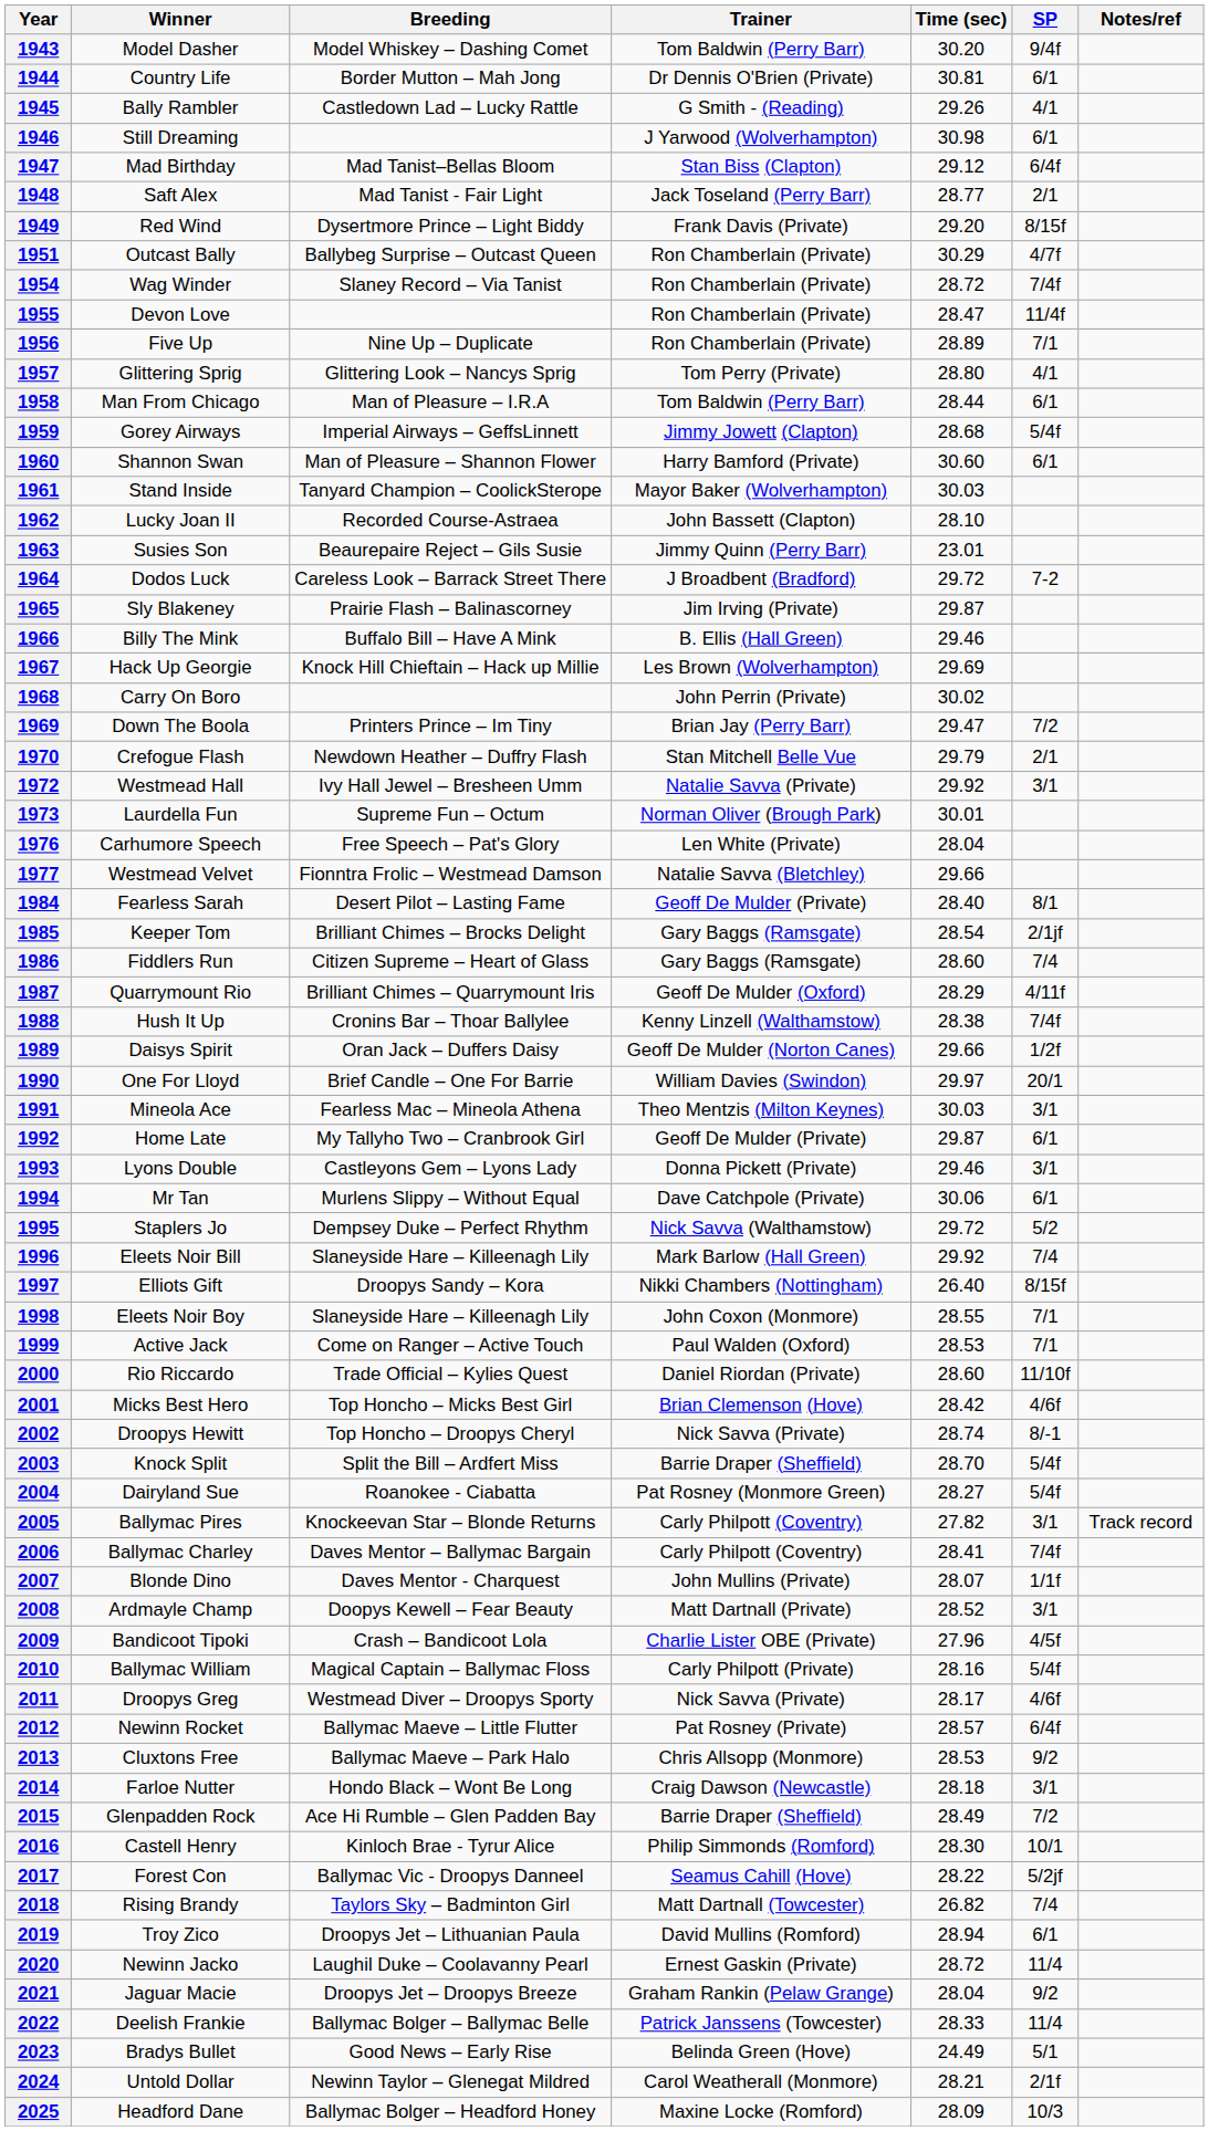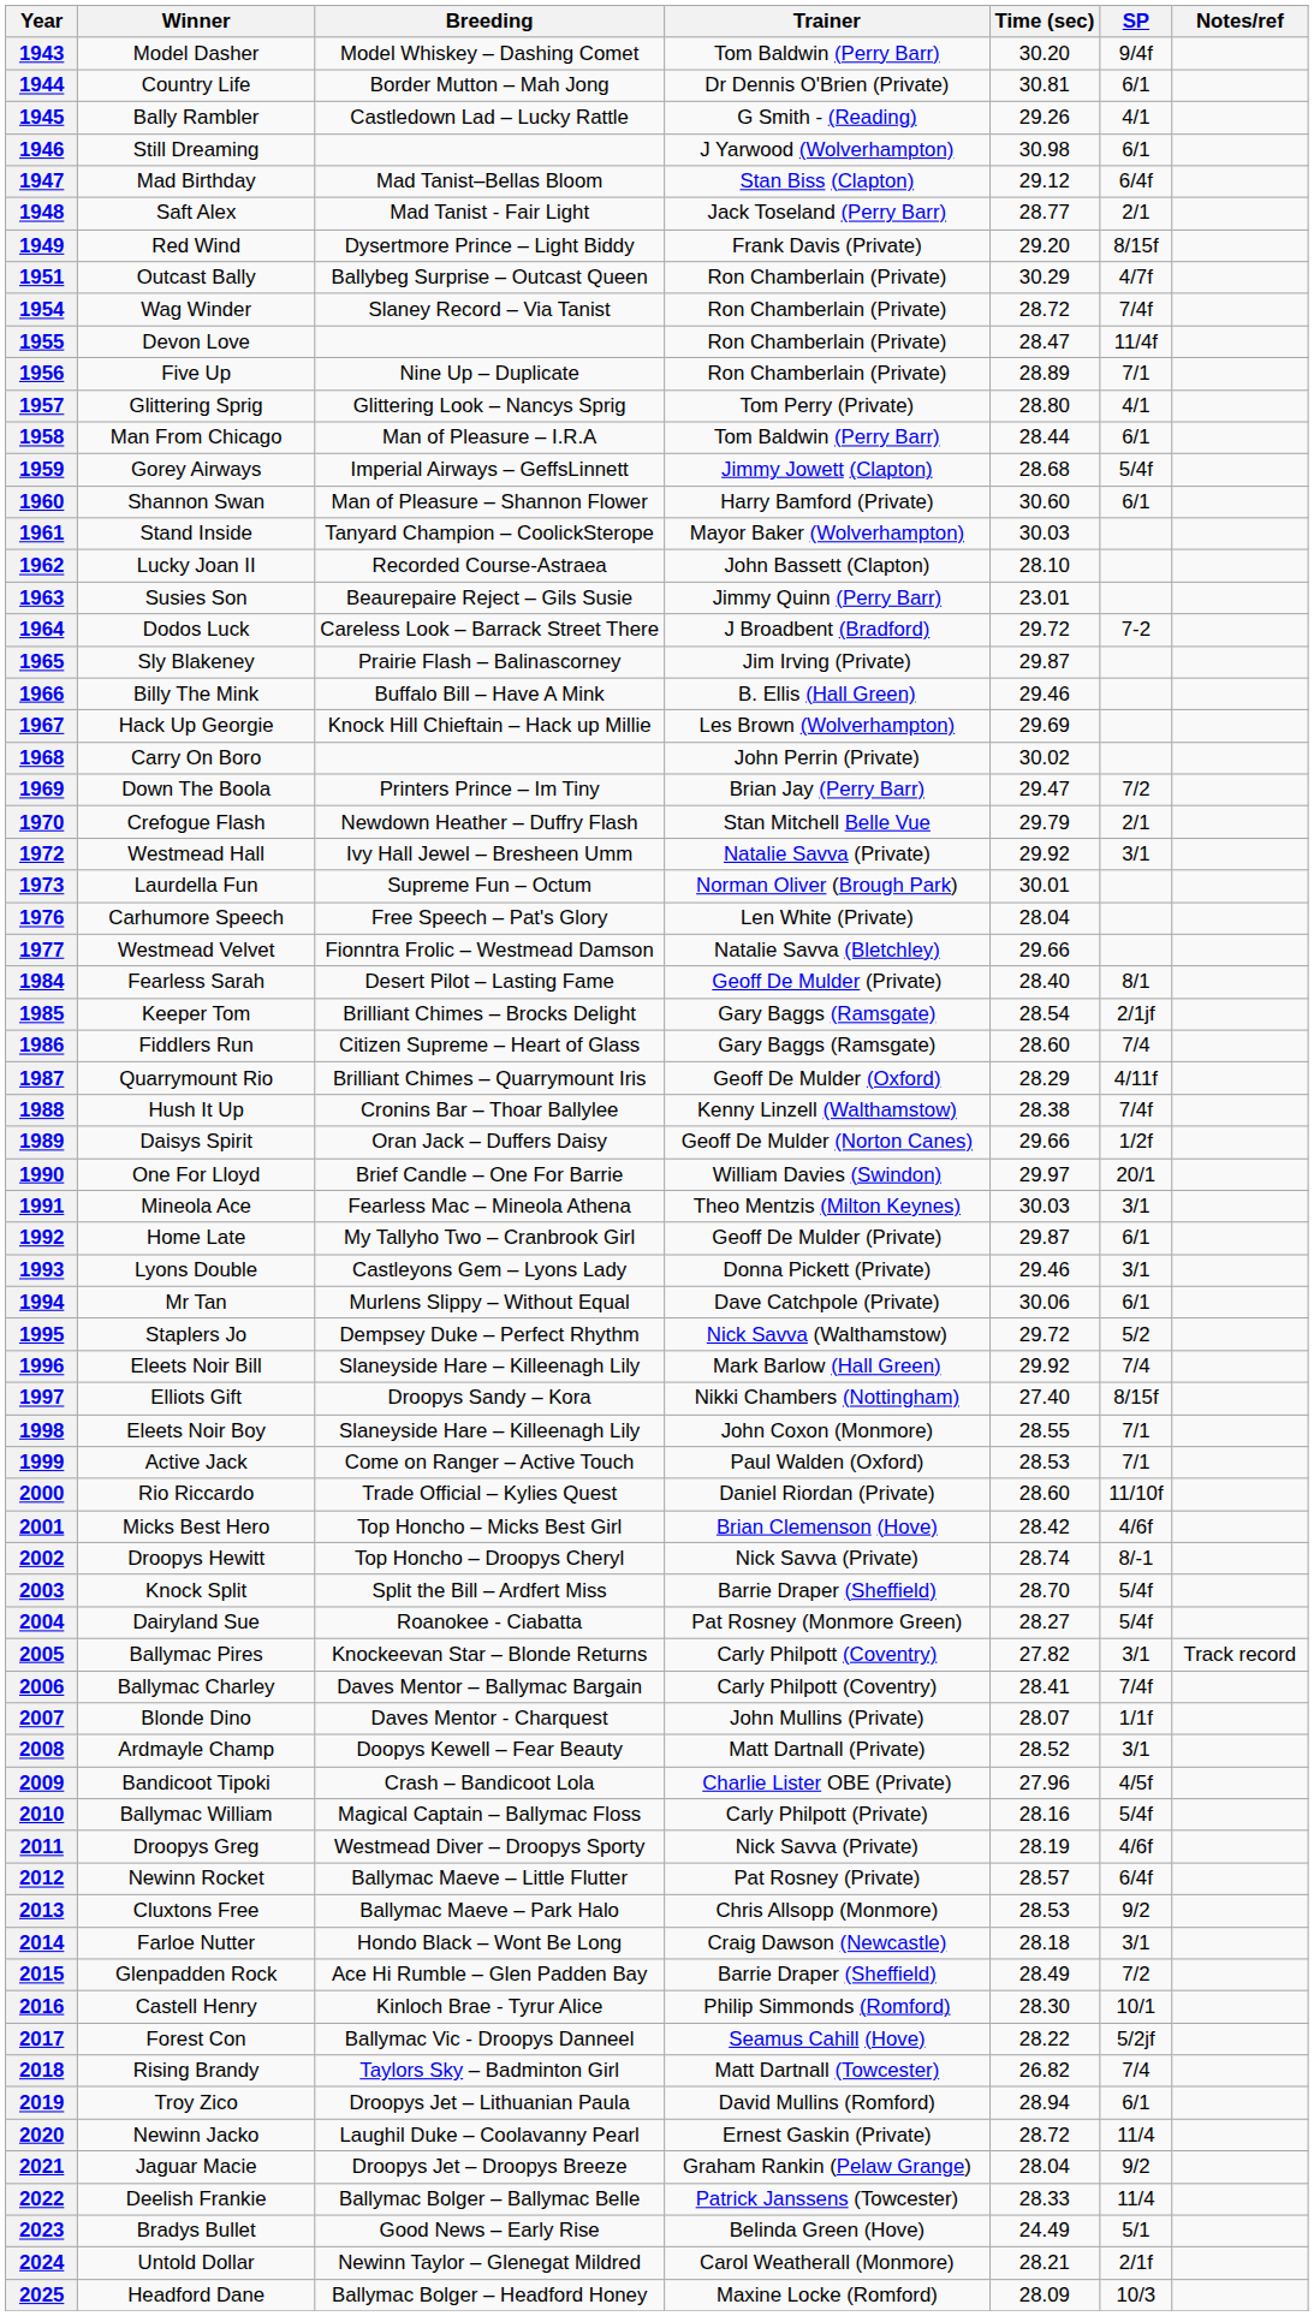1997 | Time (sec): 26.40 -> 27.40
2011 | Time (sec): 28.17 -> 28.19
